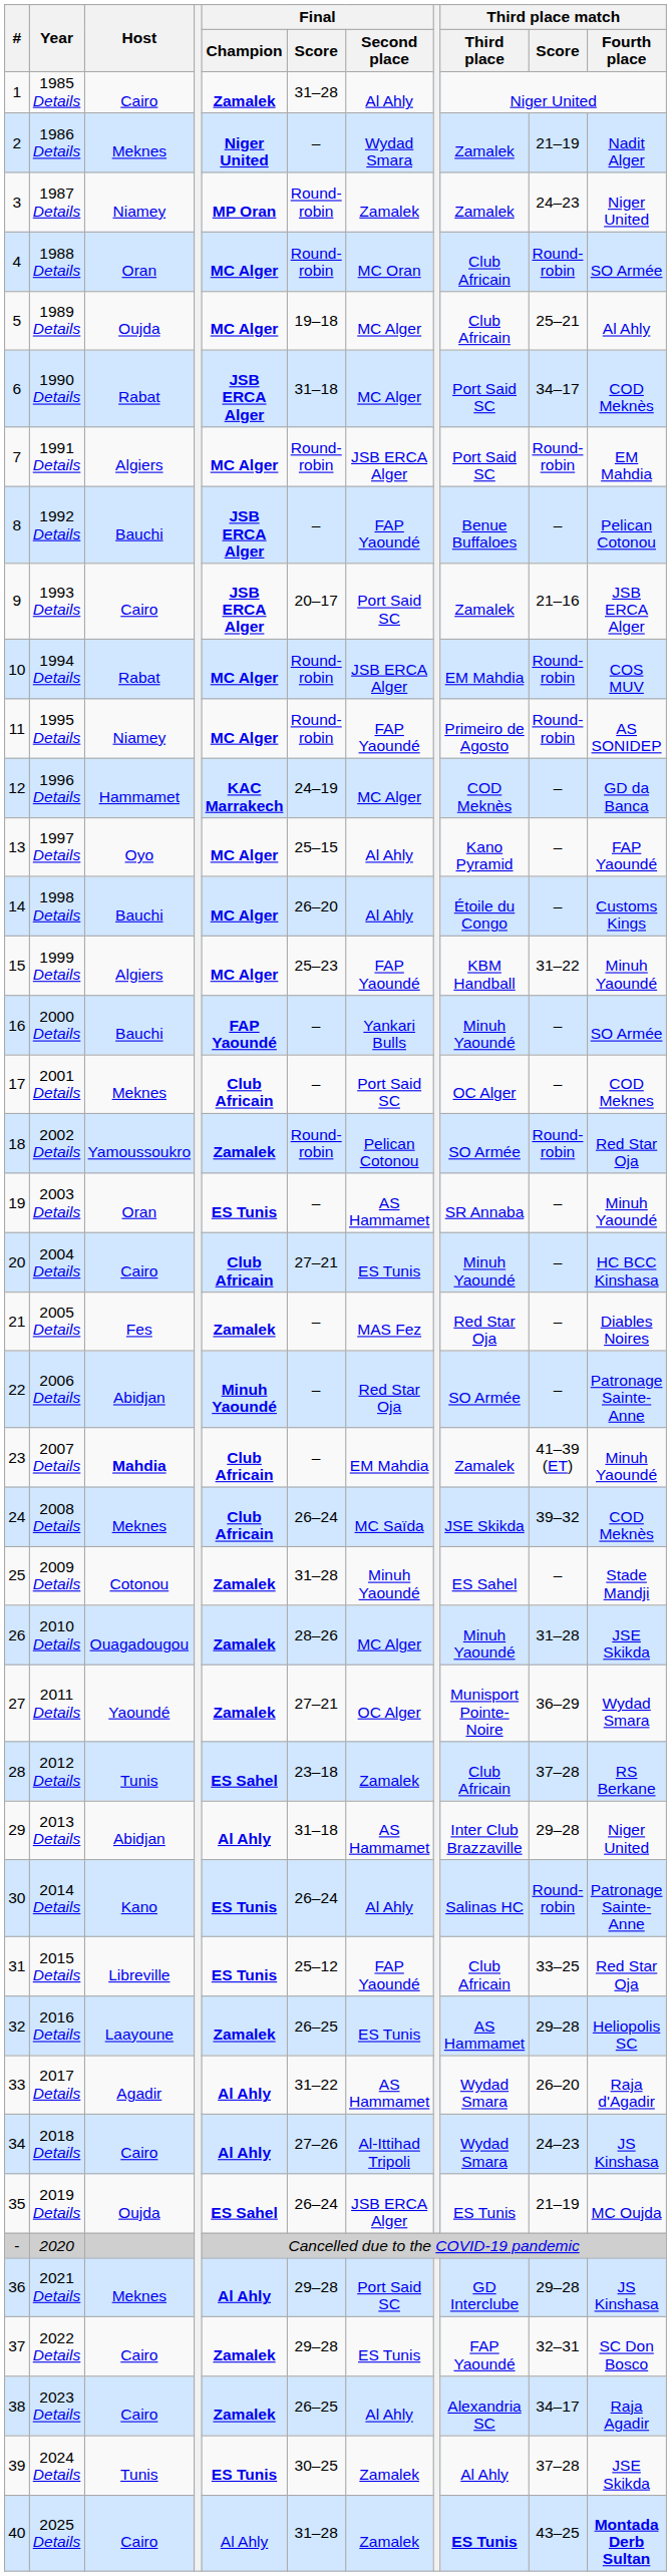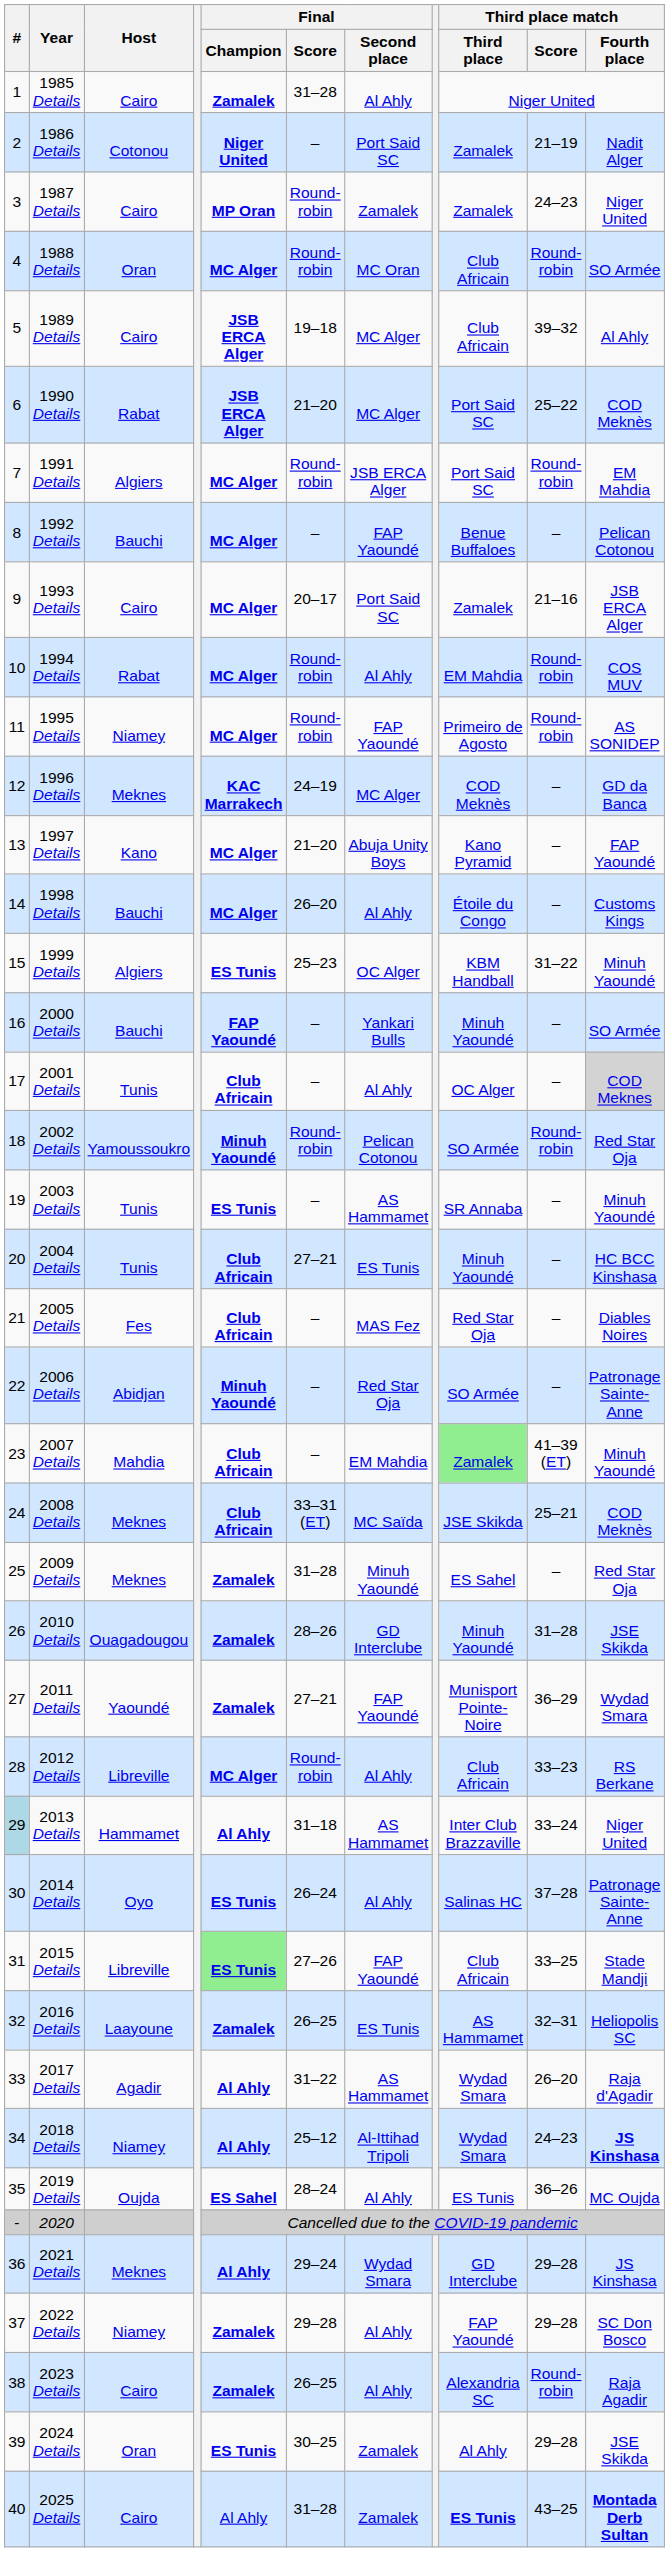1986 Details | Host: Meknes -> Cotonou
1986 Details | Final / Second place: Wydad Smara -> Port Said SC
1987 Details | Host: Niamey -> Cairo
1989 Details | Host: Oujda -> Cairo
1989 Details | Final / Champion: MC Alger -> JSB ERCA Alger
1989 Details | Third place match / Score: 25–21 -> 39–32
1990 Details | Final / Score: 31–18 -> 21–20
1990 Details | Third place match / Score: 34–17 -> 25–22
1992 Details | Final / Champion: JSB ERCA Alger -> MC Alger
1993 Details | Final / Champion: JSB ERCA Alger -> MC Alger
1994 Details | Final / Second place: JSB ERCA Alger -> Al Ahly
1996 Details | Host: Hammamet -> Meknes
1997 Details | Host: Oyo -> Kano
1997 Details | Final / Score: 25–15 -> 21–20
1997 Details | Final / Second place: Al Ahly -> Abuja Unity Boys
1999 Details | Final / Champion: MC Alger -> ES Tunis
1999 Details | Final / Second place: FAP Yaoundé -> OC Alger
2001 Details | Host: Meknes -> Tunis
2001 Details | Final / Second place: Port Said SC -> Al Ahly
2001 Details | Third place match / Fourth place: no background -> lightgrey background
2002 Details | Final / Champion: Zamalek -> Minuh Yaoundé
2003 Details | Host: Oran -> Tunis
2004 Details | Host: Cairo -> Tunis
2005 Details | Final / Champion: Zamalek -> Club Africain
2007 Details | Host: bold -> normal
2007 Details | Third place match / Third place: no background -> lightgreen background
2008 Details | Final / Score: 26–24 -> 33–31 (ET)
2008 Details | Third place match / Score: 39–32 -> 25–21
2009 Details | Host: Cotonou -> Meknes
2009 Details | Third place match / Fourth place: Stade Mandji -> Red Star Oja
2010 Details | Final / Second place: MC Alger -> GD Interclube
2011 Details | Final / Second place: OC Alger -> FAP Yaoundé
2012 Details | Host: Tunis -> Libreville
2012 Details | Final / Champion: ES Sahel -> MC Alger
2012 Details | Final / Score: 23–18 -> Round-robin
2012 Details | Final / Second place: Zamalek -> Al Ahly
2012 Details | Third place match / Score: 37–28 -> 33–23
2013 Details | #: no background -> lightblue background
2013 Details | Host: Abidjan -> Hammamet
2013 Details | Third place match / Score: 29–28 -> 33–24
2014 Details | Host: Kano -> Oyo
2014 Details | Third place match / Score: Round-robin -> 37–28
2015 Details | Final / Champion: no background -> lightgreen background
2015 Details | Final / Score: 25–12 -> 27–26
2015 Details | Third place match / Fourth place: Red Star Oja -> Stade Mandji
2016 Details | Third place match / Score: 29–28 -> 32–31
2018 Details | Host: Cairo -> Niamey
2018 Details | Final / Score: 27–26 -> 25–12
2018 Details | Third place match / Fourth place: normal -> bold
2019 Details | Final / Score: 26–24 -> 28–24
2019 Details | Final / Second place: JSB ERCA Alger -> Al Ahly
2019 Details | Third place match / Score: 21–19 -> 36–26
2021 Details | Final / Score: 29–28 -> 29–24
2021 Details | Final / Second place: Port Said SC -> Wydad Smara
2022 Details | Host: Cairo -> Niamey
2022 Details | Final / Second place: ES Tunis -> Al Ahly
2022 Details | Third place match / Score: 32–31 -> 29–28
2023 Details | Third place match / Score: 34–17 -> Round-robin
2024 Details | Host: Tunis -> Oran
2024 Details | Third place match / Score: 37–28 -> 29–28
